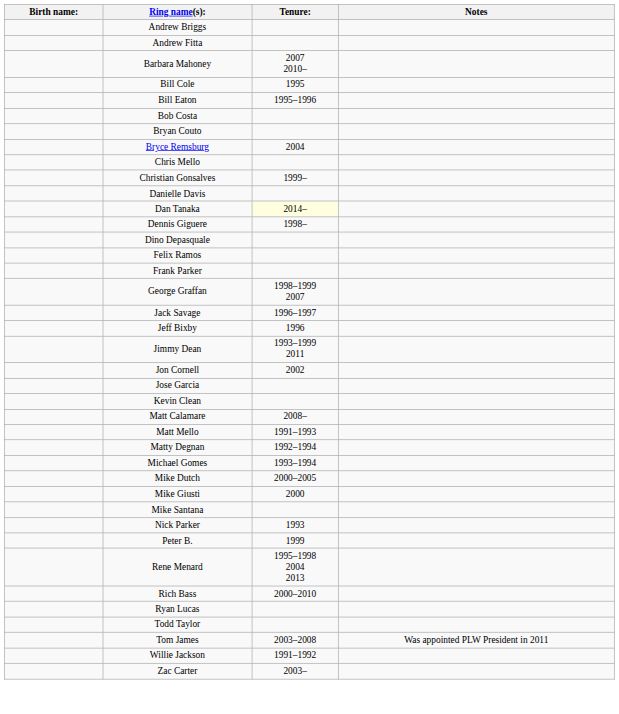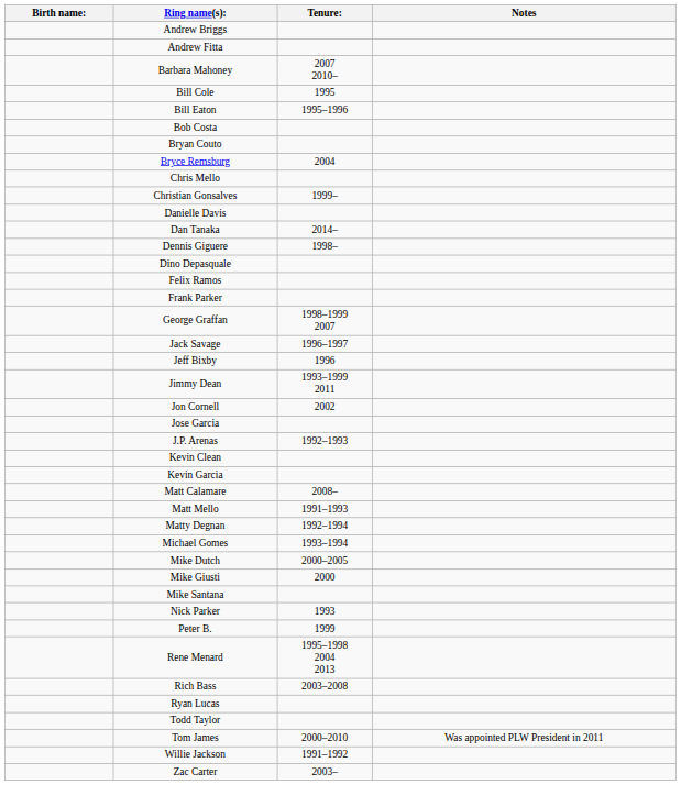Dan Tanaka | Tenure:: lightyellow background -> no background
+ row: J.P. Arenas | 1992–1993
+ row: Kevin Garcia
Rich Bass | Tenure:: 2000–2010 -> 2003–2008
Tom James | Tenure:: 2003–2008 -> 2000–2010
